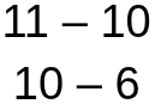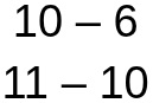rows swapped: 11 – 10 <-> 10 – 6
